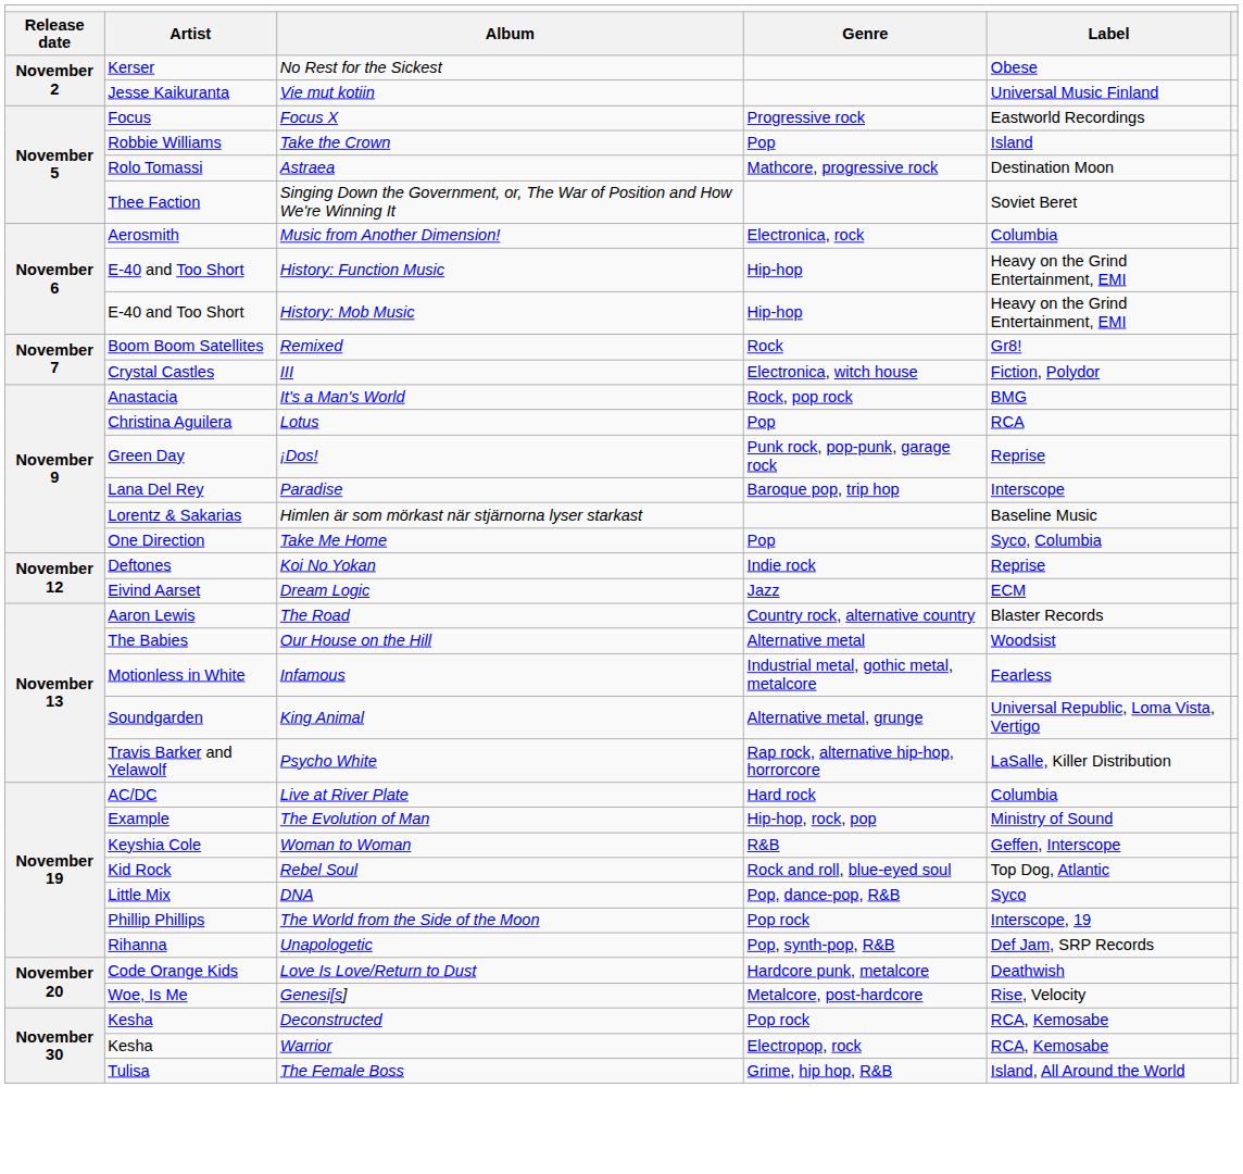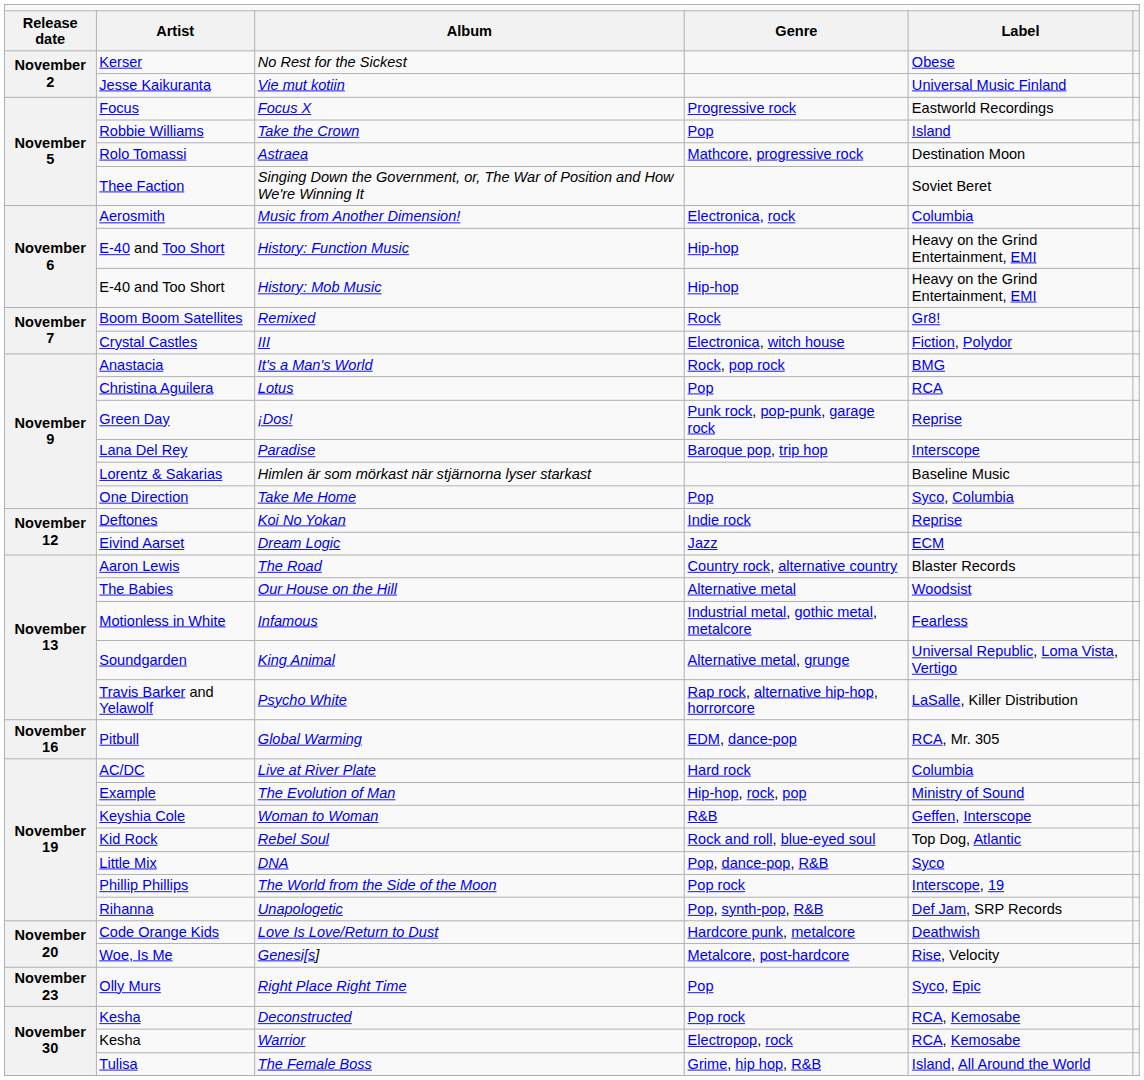+ row: November 16 | Pitbull | Global Warming | EDM, dance-pop | RCA, Mr. 305
+ row: November 23 | Olly Murs | Right Place Right Time | Pop | Syco, Epic
